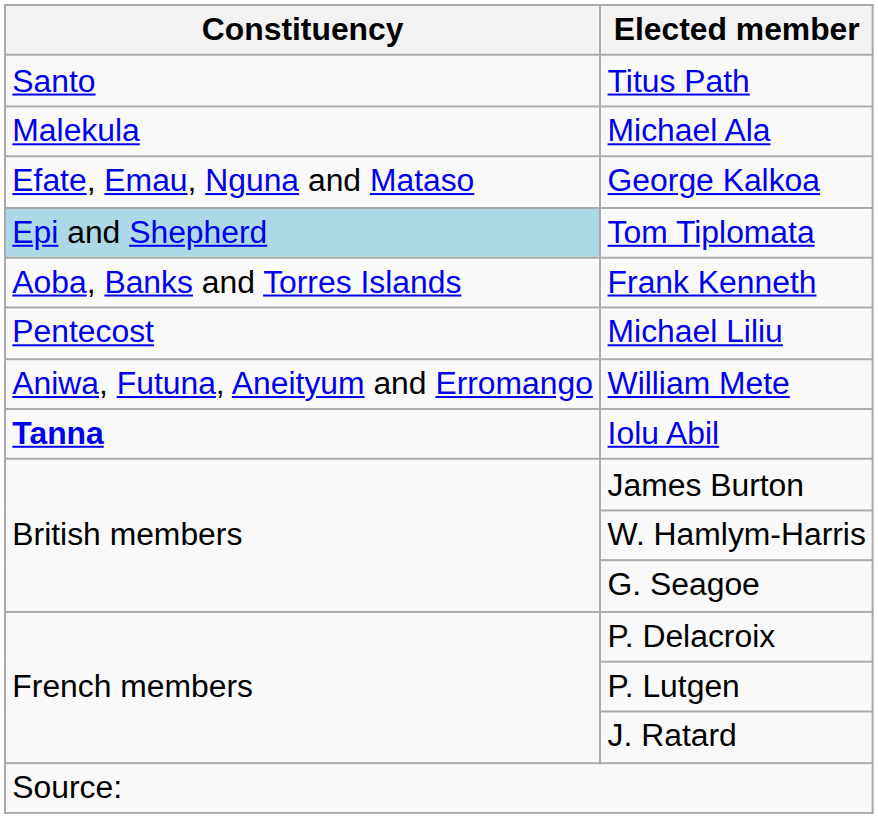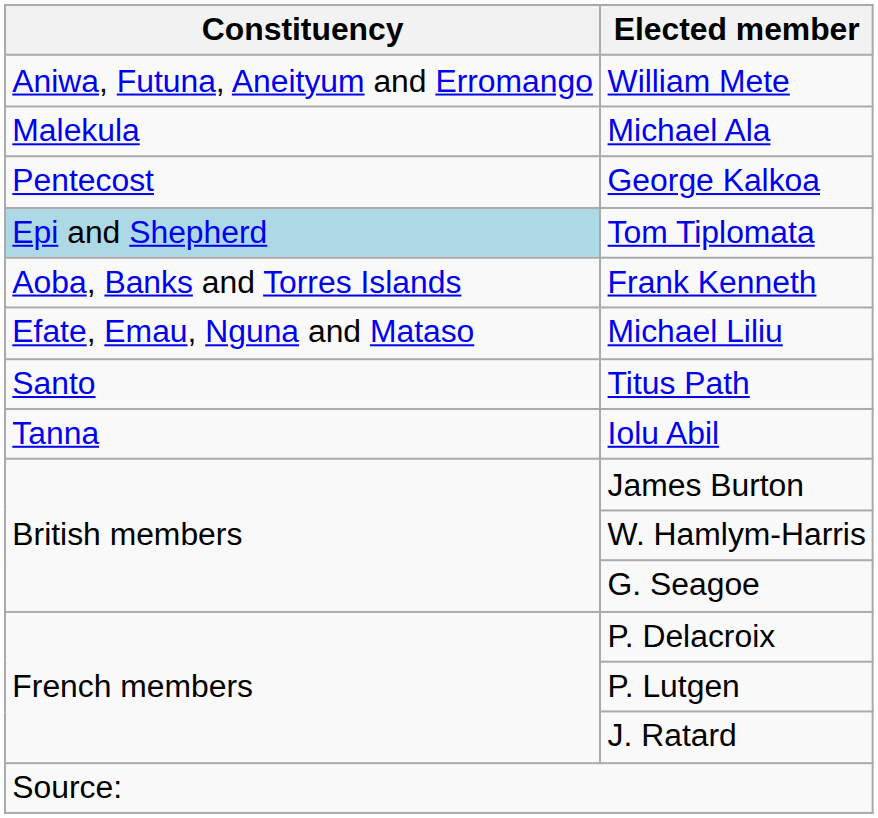rows swapped: William Mete <-> Titus Path
George Kalkoa | Constituency: Efate, Emau, Nguna and Mataso -> Pentecost
Michael Liliu | Constituency: Pentecost -> Efate, Emau, Nguna and Mataso
Iolu Abil | Constituency: bold -> normal
